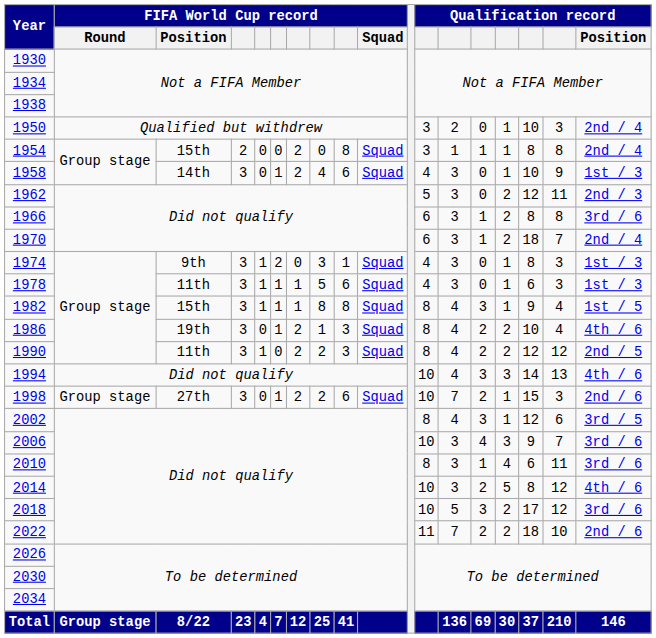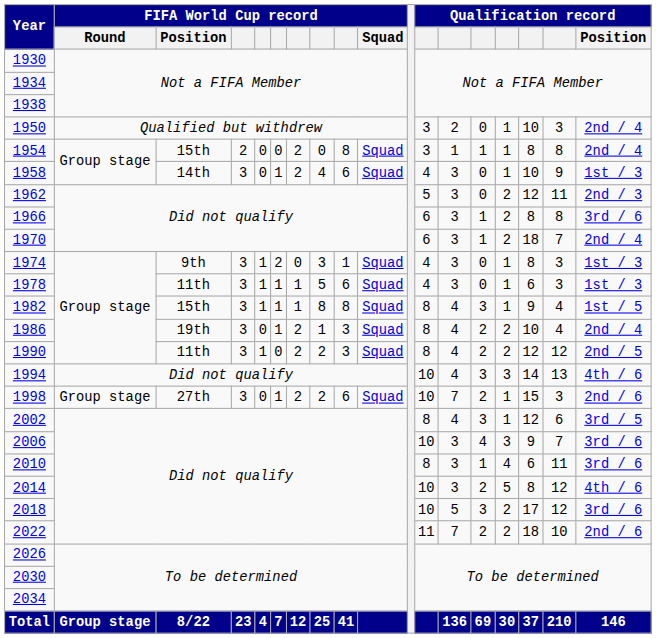1986 | Qualification record / Position: 4th / 6 -> 2nd / 4
